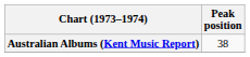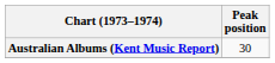Australian Albums (Kent Music Report) | Peak position: 38 -> 30
